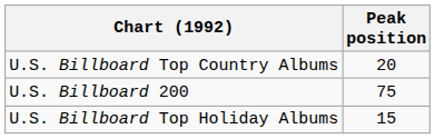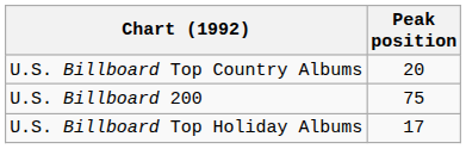U.S. Billboard Top Holiday Albums | Peak position: 15 -> 17
